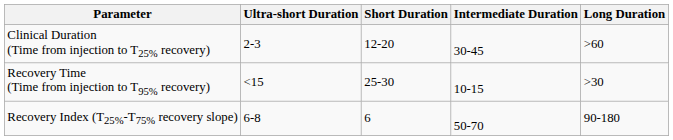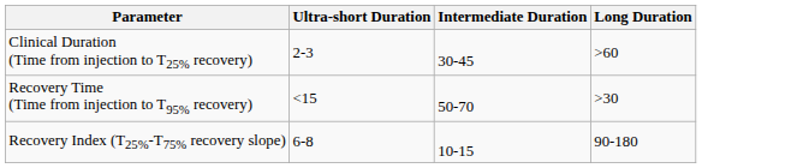- column: Short Duration | 12-20 | 25-30 | 6
Recovery Time (Time from injection to T95% recovery) | Intermediate Duration: 10-15 -> 50-70
Recovery Index (T25%-T75% recovery slope) | Intermediate Duration: 50-70 -> 10-15
